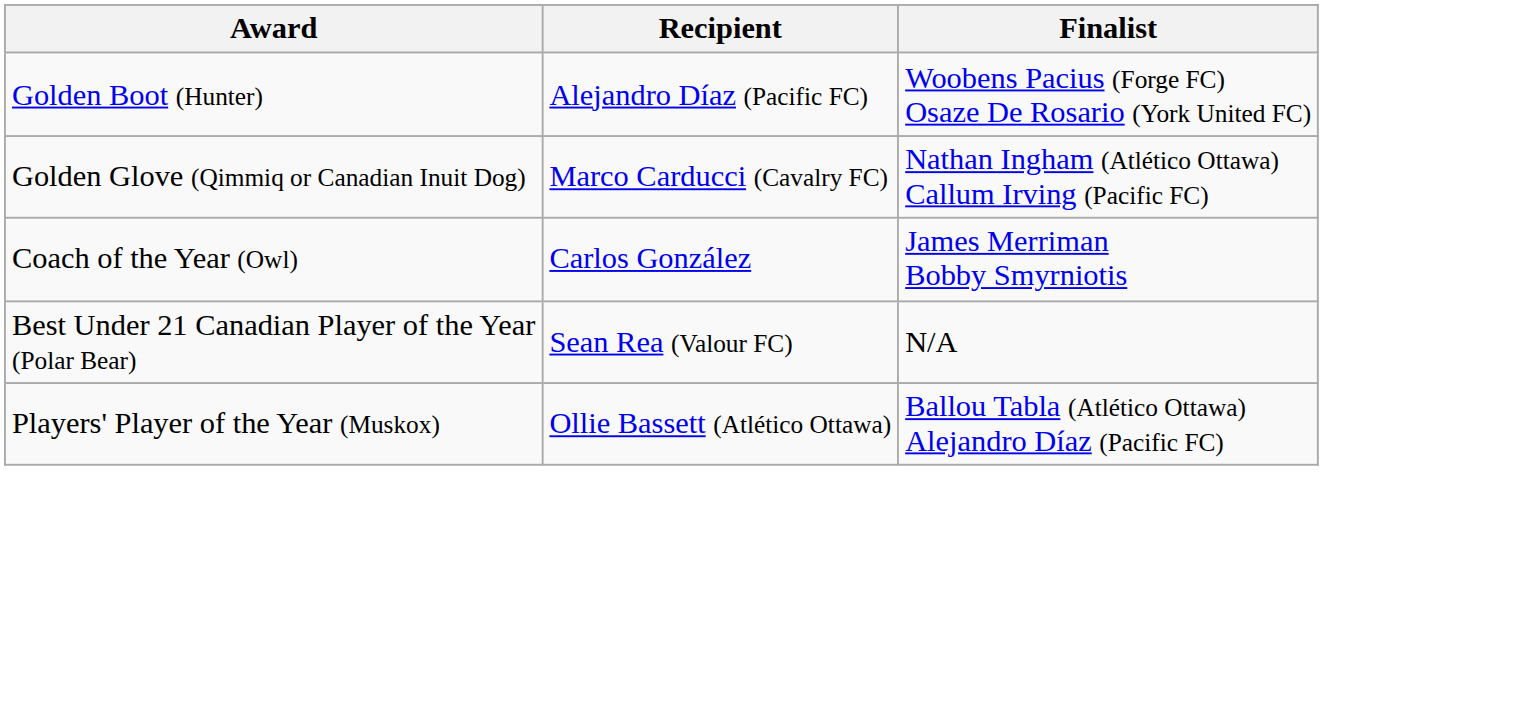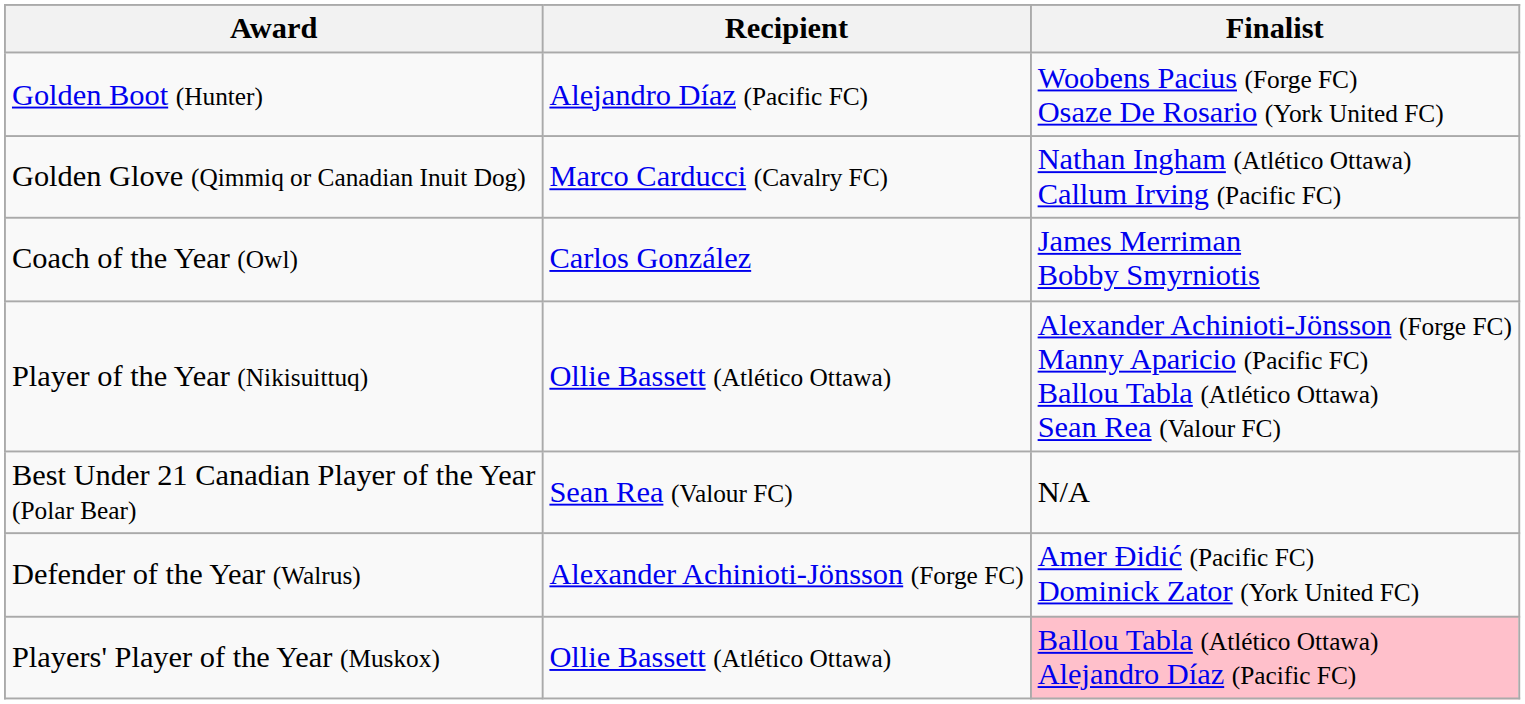+ row: Player of the Year (Nikisuittuq) | Ollie Bassett (Atlético Ottawa) | Alexander Achinioti-Jönsson (Forge FC) Manny Aparicio (Pacific FC) Ballou Tabla (Atlético Ottawa) Sean Rea (Valour FC)
+ row: Defender of the Year (Walrus) | Alexander Achinioti-Jönsson (Forge FC) | Amer Đidić (Pacific FC) Dominick Zator (York United FC)
Players' Player of the Year (Muskox) | Finalist: no background -> pink background
